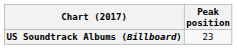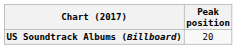US Soundtrack Albums (Billboard) | Peak position: 23 -> 20
